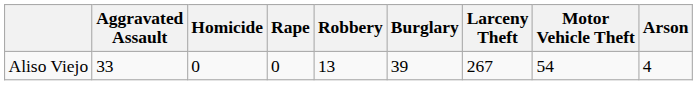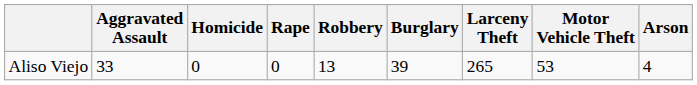Aliso Viejo | Larceny Theft: 267 -> 265
Aliso Viejo | Motor Vehicle Theft: 54 -> 53
